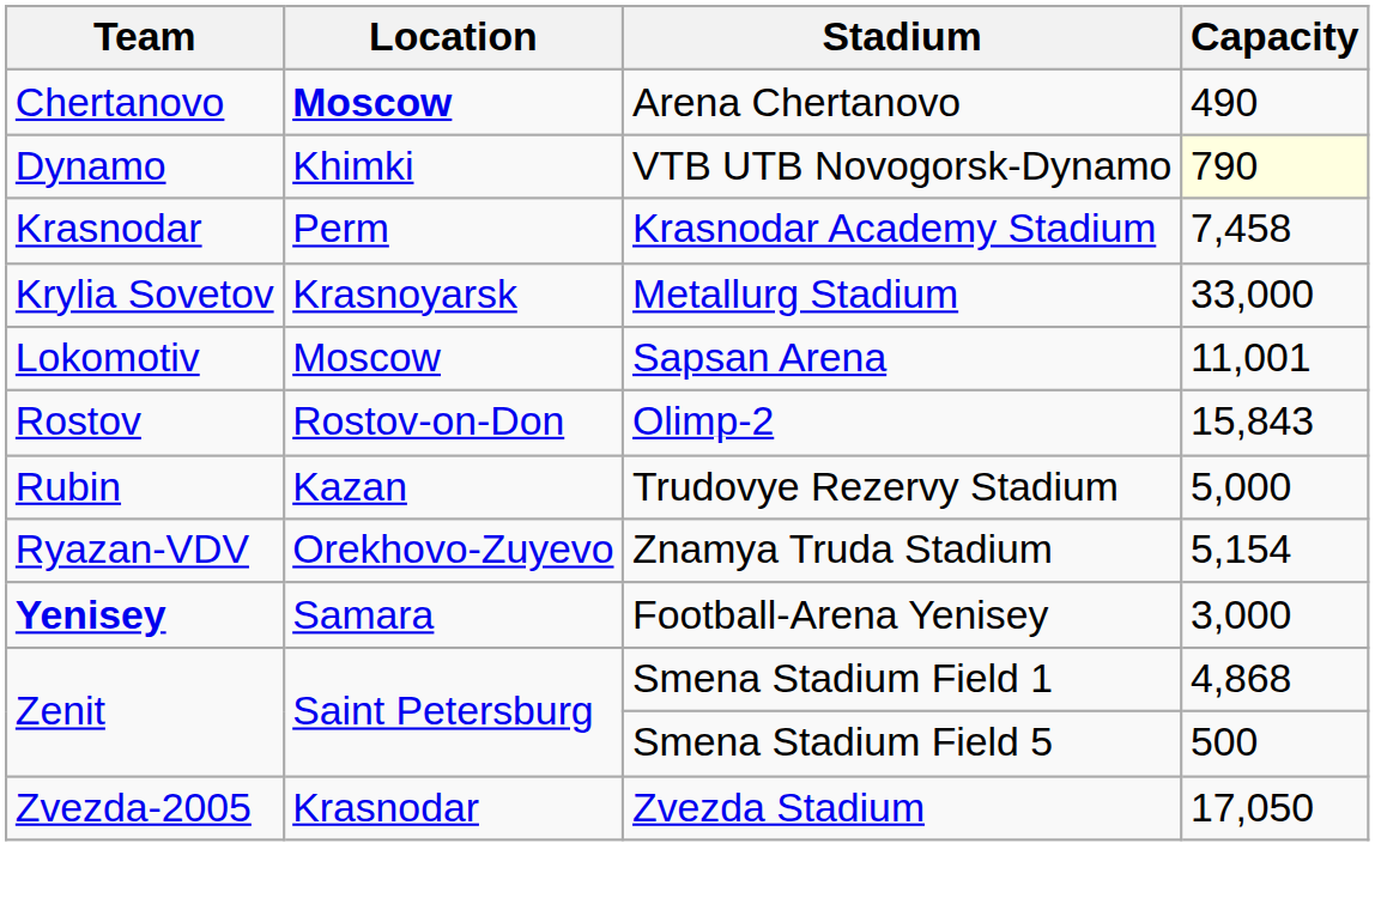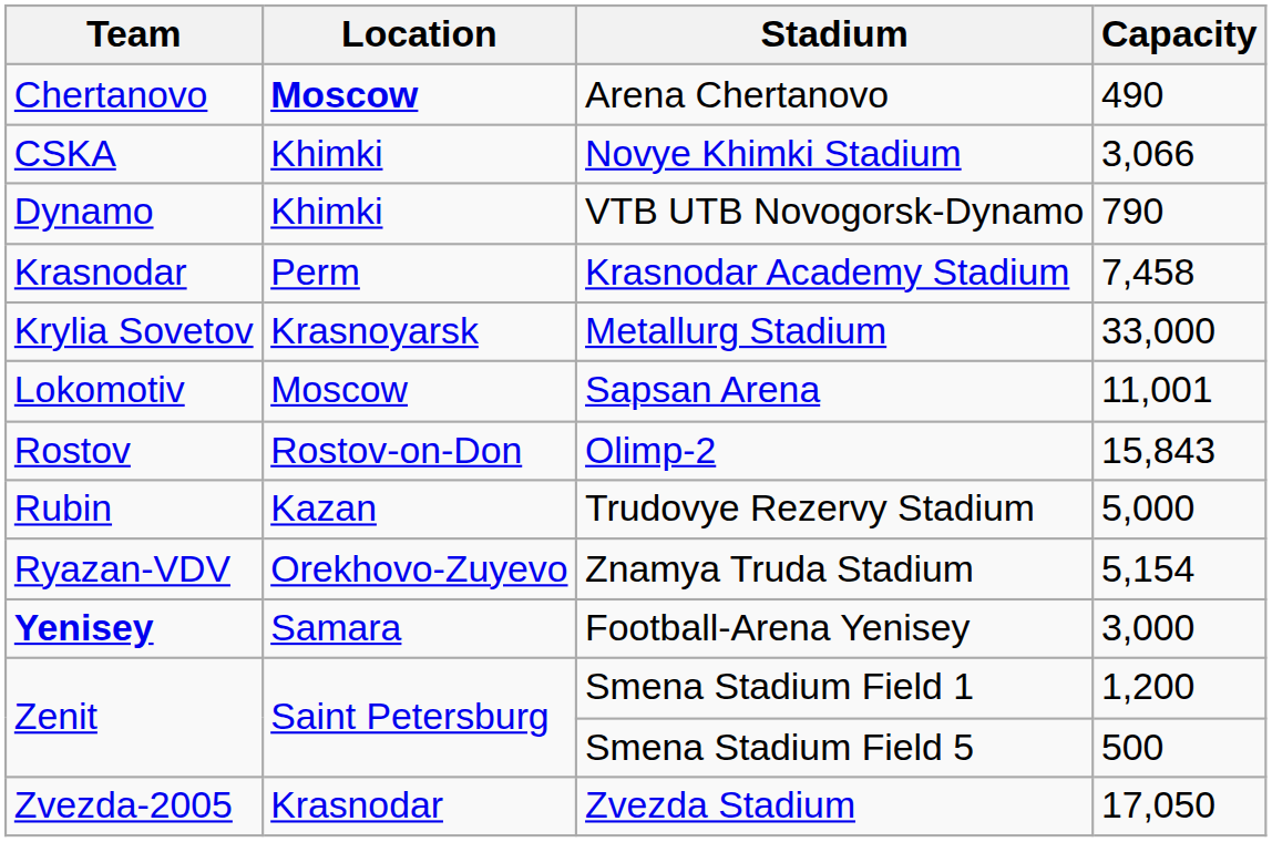+ row: CSKA | Khimki | Novye Khimki Stadium | 3,066
VTB UTB Novogorsk-Dynamo | Capacity: lightyellow background -> no background
Smena Stadium Field 1 | Capacity: 4,868 -> 1,200
